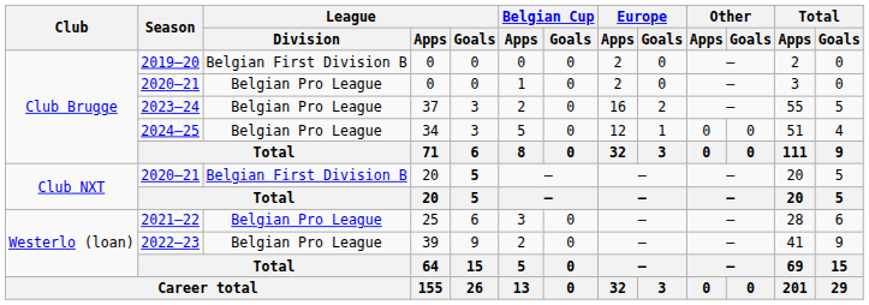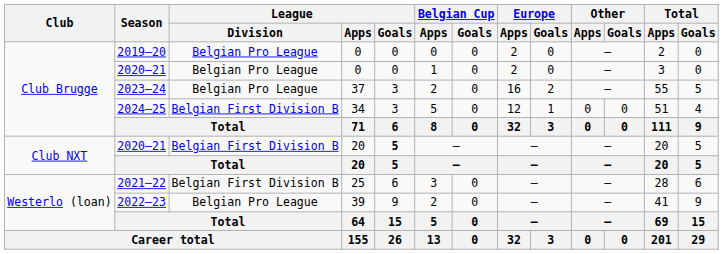2019–20 | League / Division: Belgian First Division B -> Belgian Pro League
2024–25 | League / Division: Belgian Pro League -> Belgian First Division B
2021–22 | League / Division: Belgian Pro League -> Belgian First Division B
